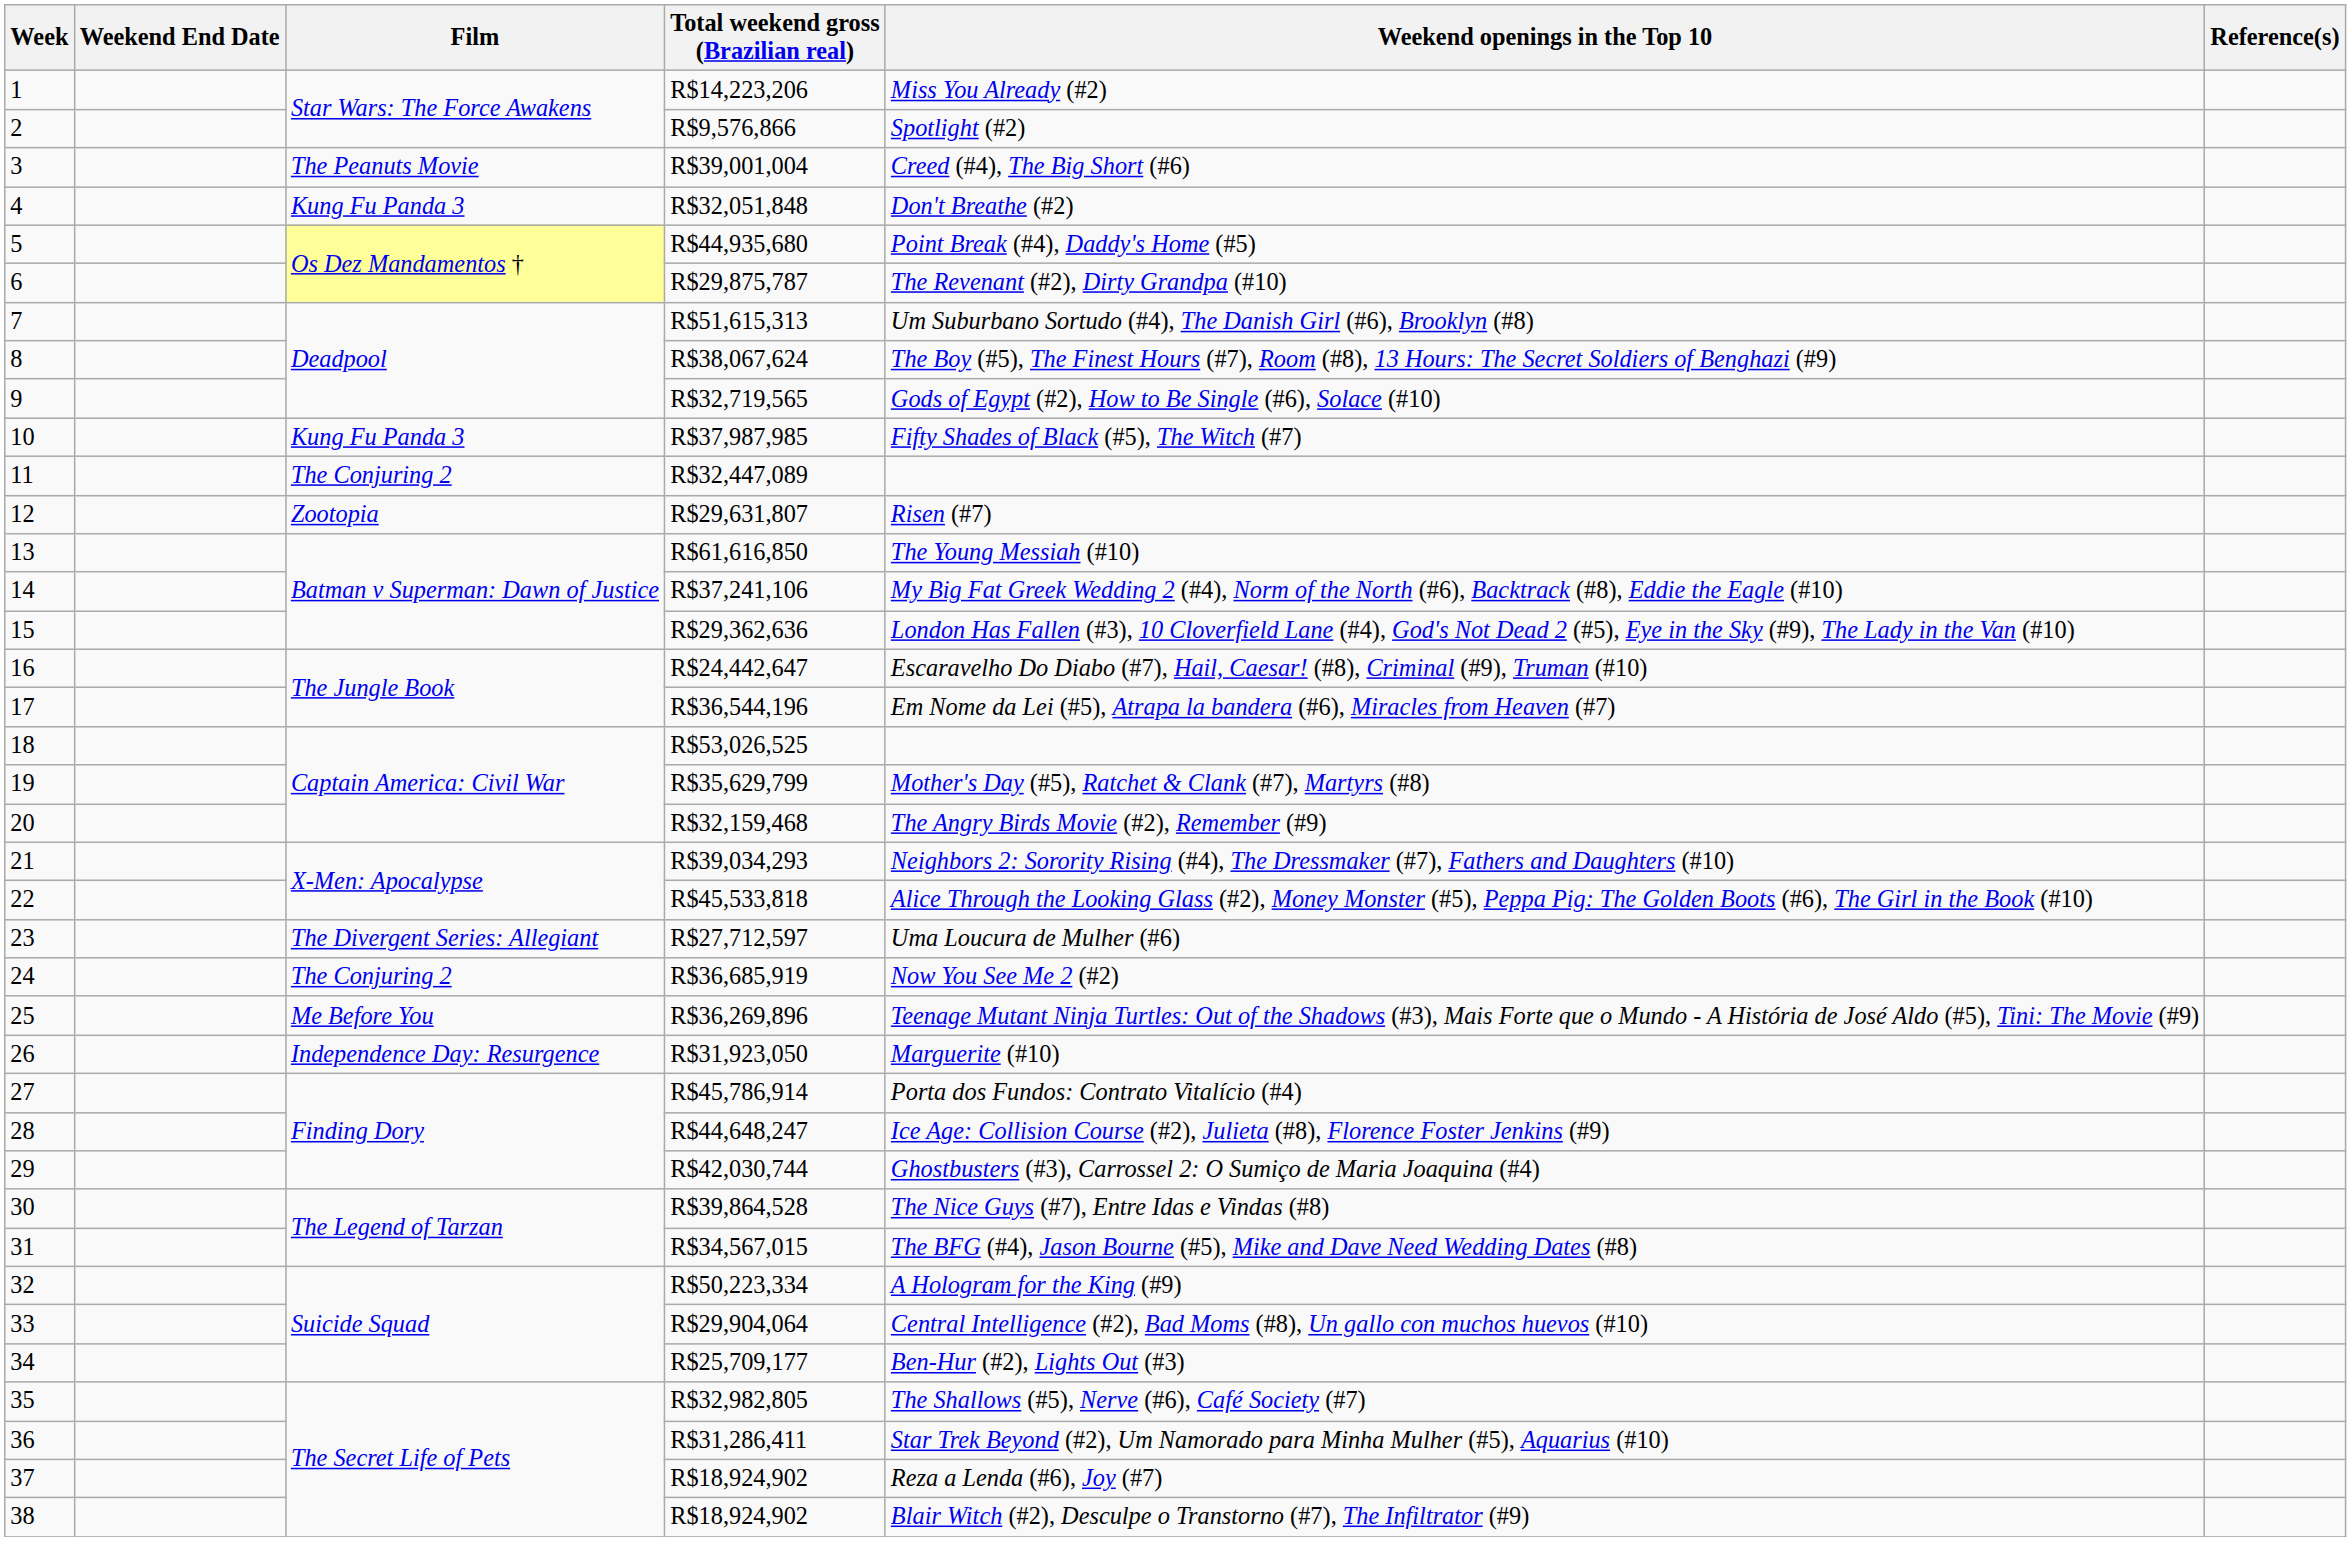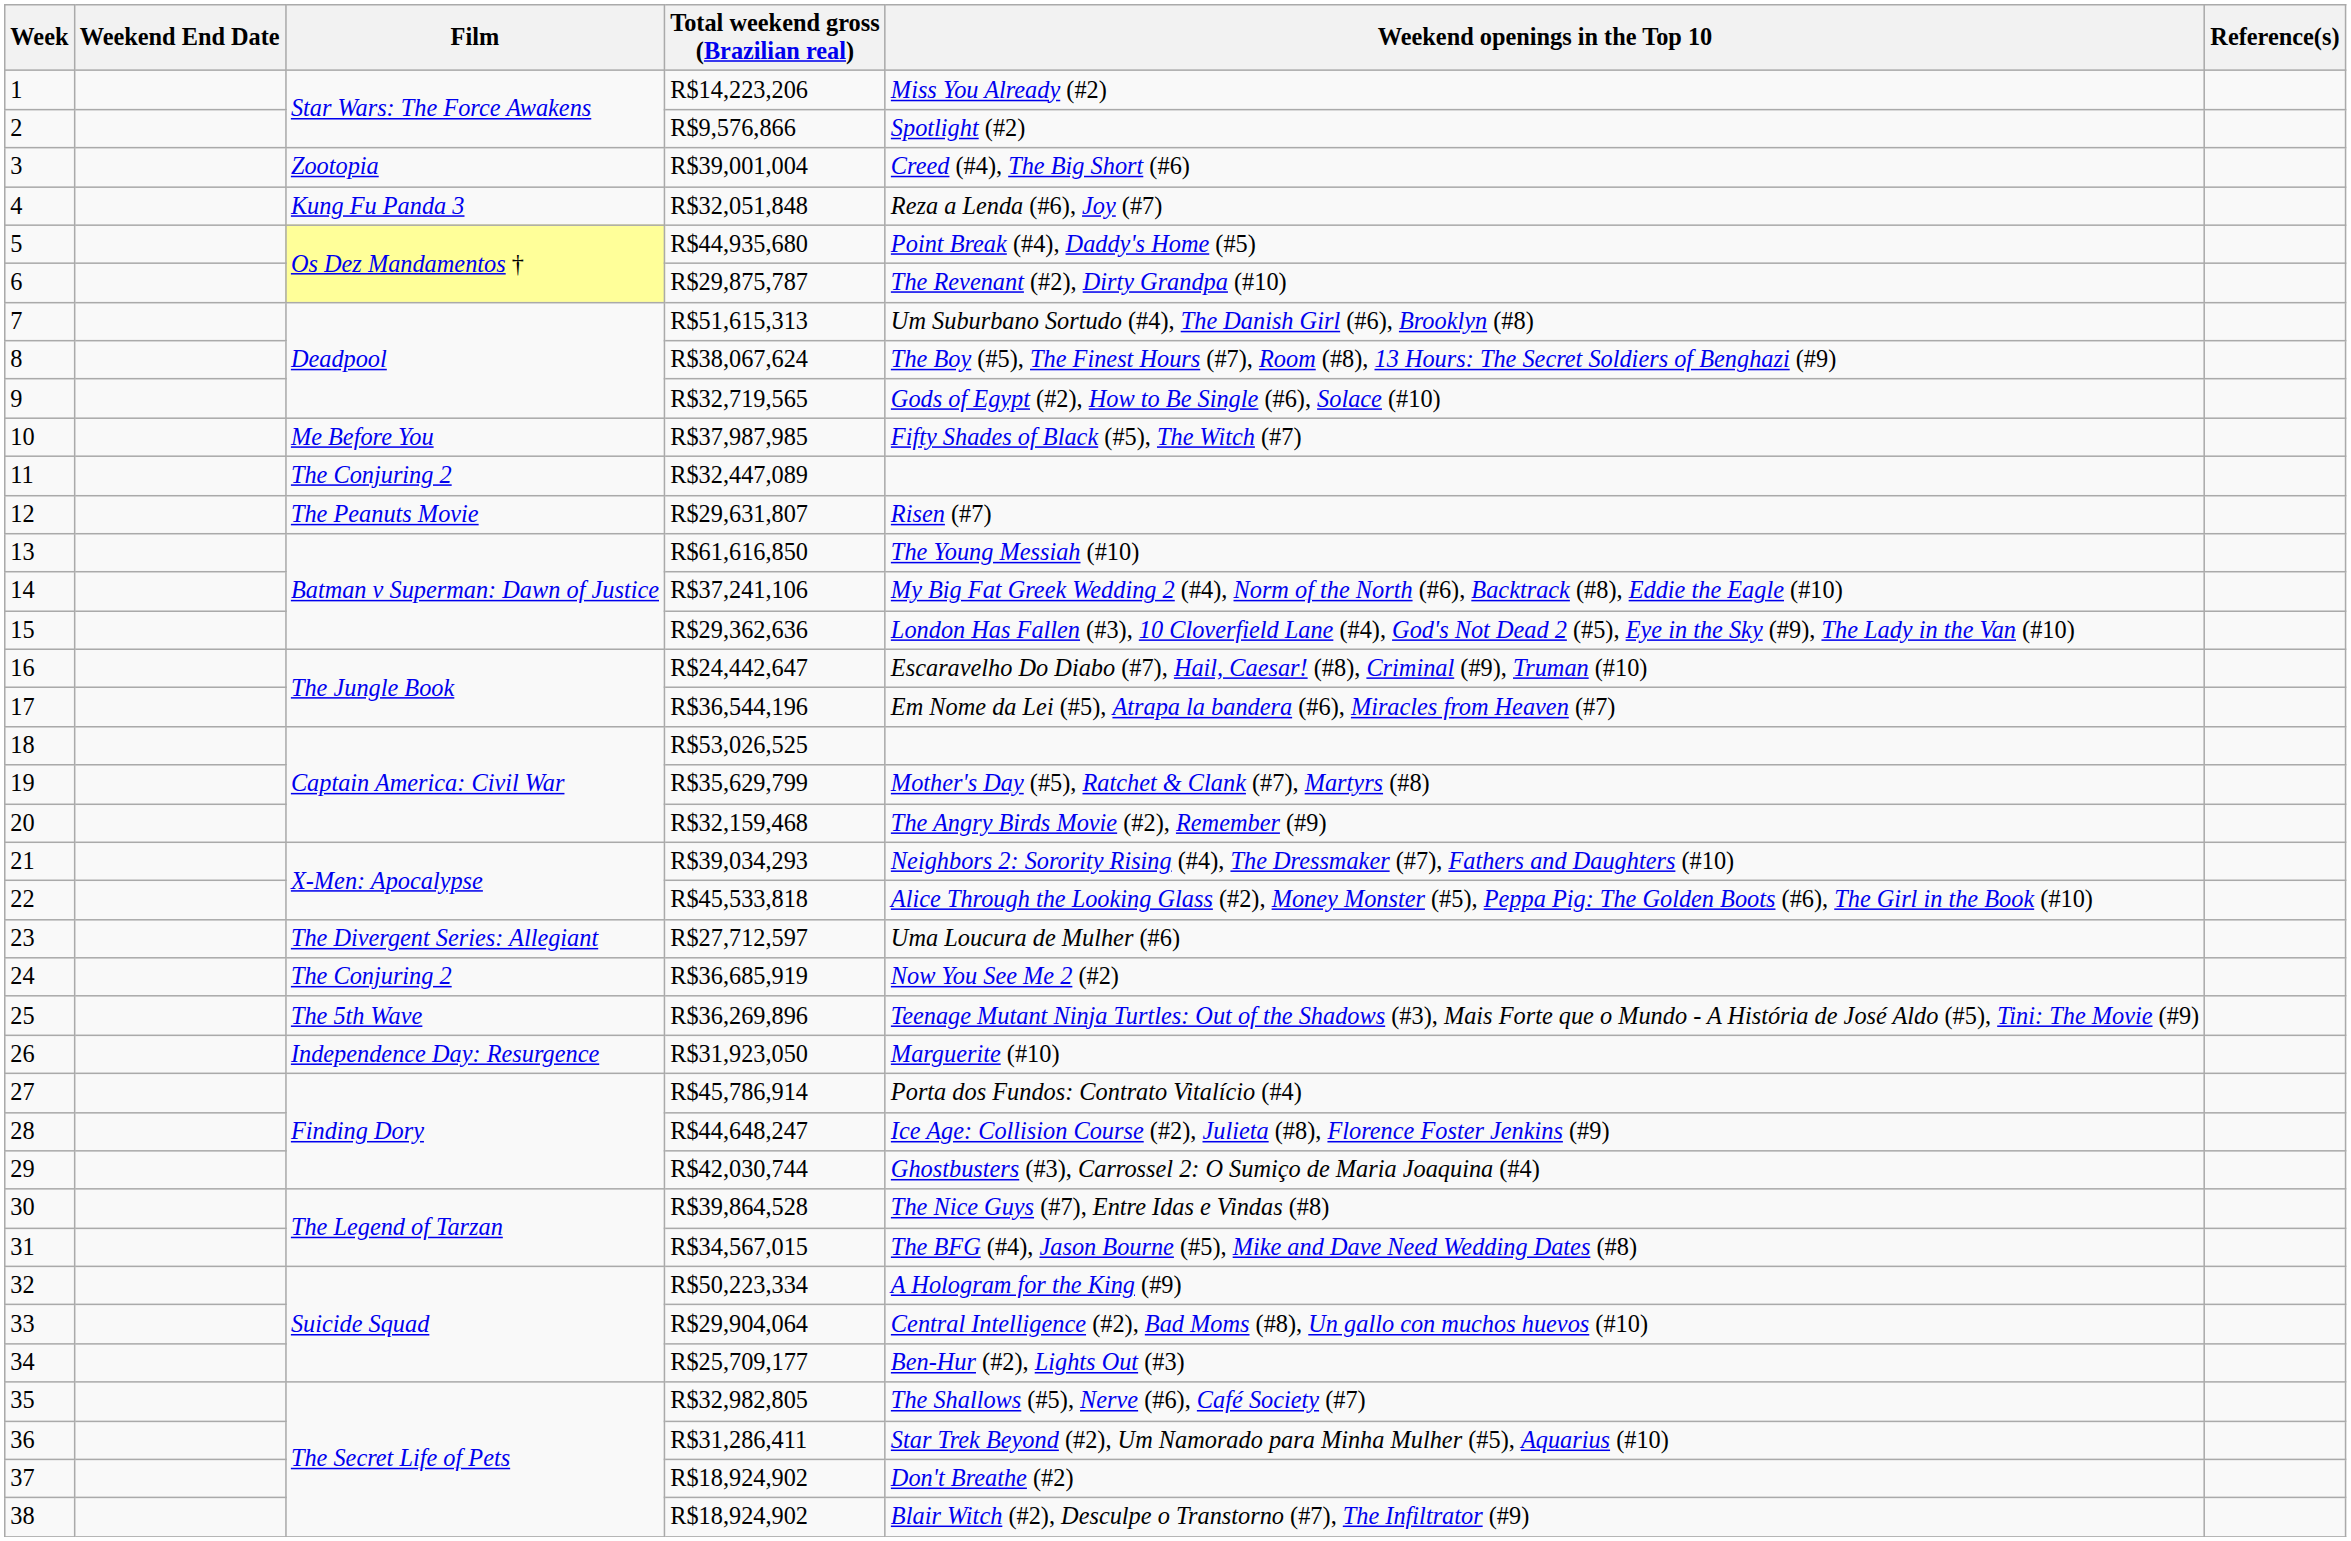3 | Film: The Peanuts Movie -> Zootopia
4 | Weekend openings in the Top 10: Don't Breathe (#2) -> Reza a Lenda (#6), Joy (#7)
10 | Film: Kung Fu Panda 3 -> Me Before You
12 | Film: Zootopia -> The Peanuts Movie
25 | Film: Me Before You -> The 5th Wave
37 | Weekend openings in the Top 10: Reza a Lenda (#6), Joy (#7) -> Don't Breathe (#2)
